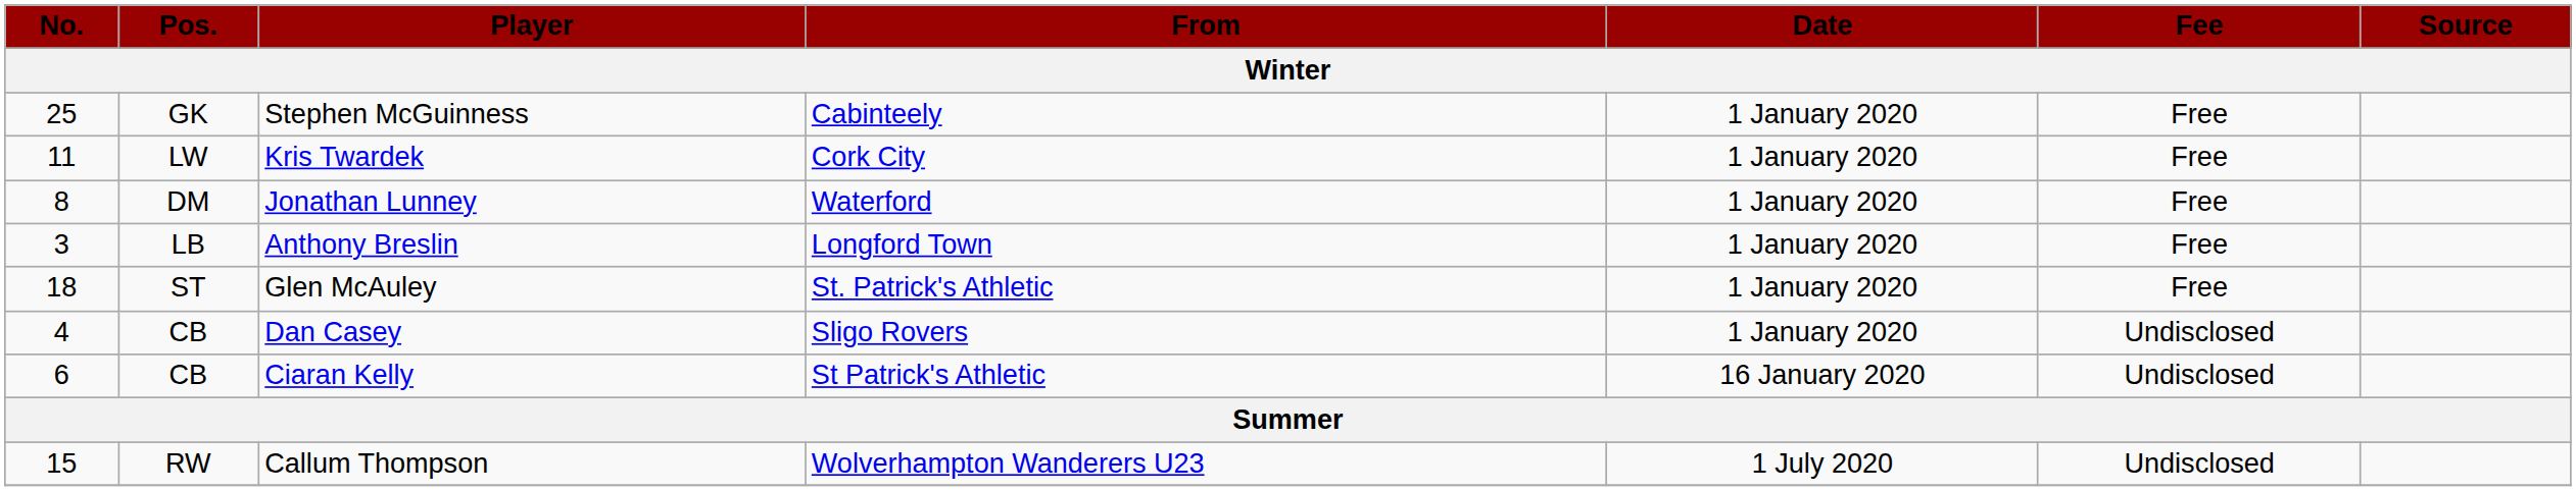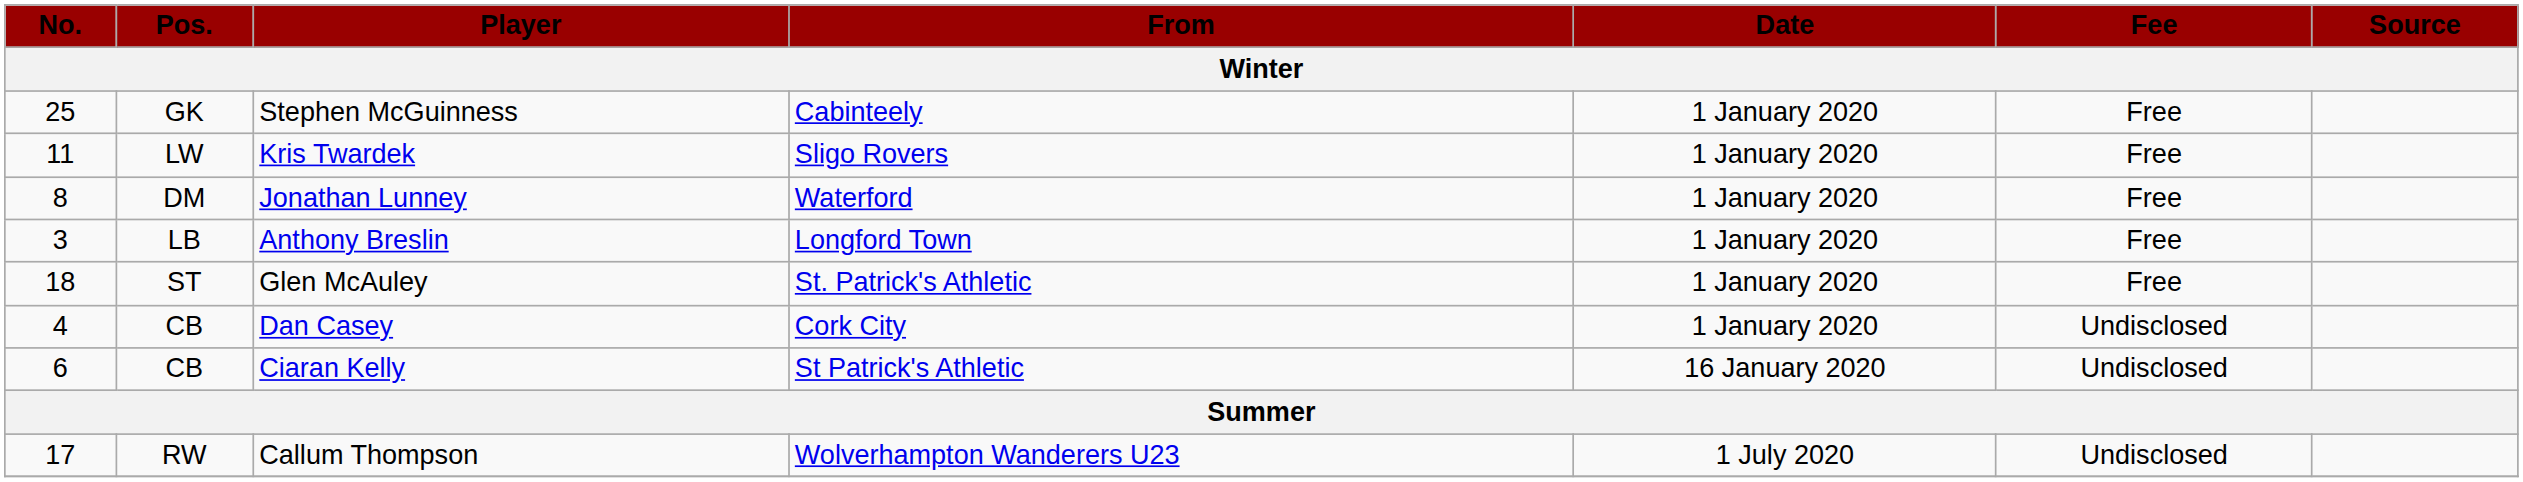Kris Twardek | From / Winter: Cork City -> Sligo Rovers
Dan Casey | From / Winter: Sligo Rovers -> Cork City
Callum Thompson | No. / Winter: 15 -> 17
